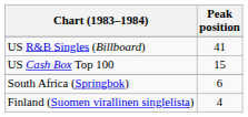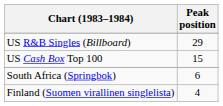US R&B Singles (Billboard) | Peak position: 41 -> 29
